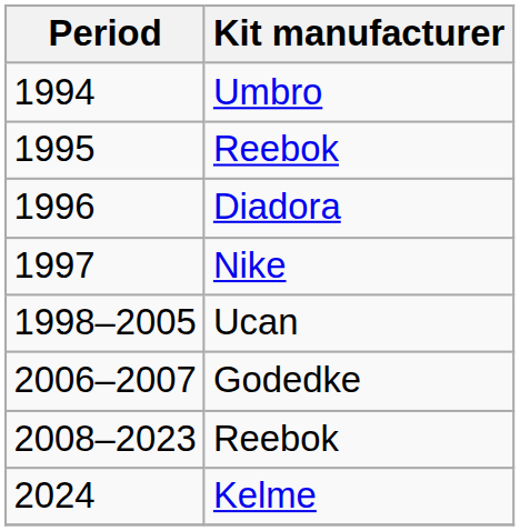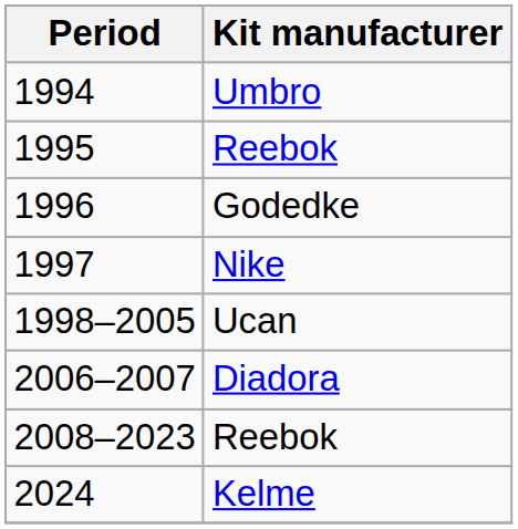1996 | Kit manufacturer: Diadora -> Godedke
2006–2007 | Kit manufacturer: Godedke -> Diadora
